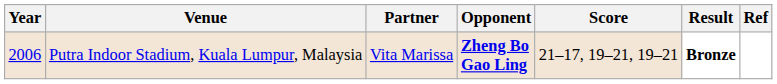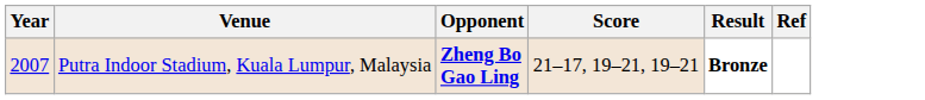- column: Partner | Vita Marissa
Putra Indoor Stadium, Kuala Lumpur, Malaysia | Year: 2006 -> 2007
